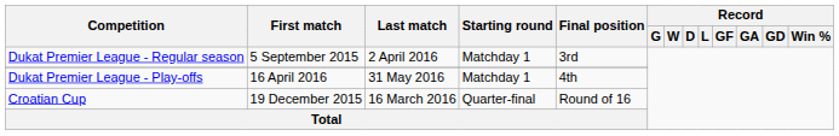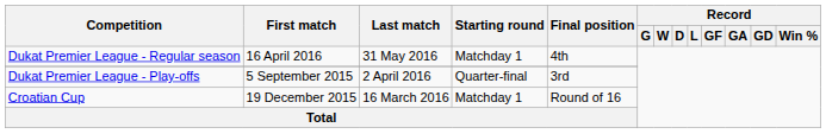Dukat Premier League - Regular season | First match: 5 September 2015 -> 16 April 2016
Dukat Premier League - Regular season | Last match: 2 April 2016 -> 31 May 2016
Dukat Premier League - Regular season | Final position: 3rd -> 4th
Dukat Premier League - Play-offs | First match: 16 April 2016 -> 5 September 2015
Dukat Premier League - Play-offs | Last match: 31 May 2016 -> 2 April 2016
Dukat Premier League - Play-offs | Starting round: Matchday 1 -> Quarter-final
Dukat Premier League - Play-offs | Final position: 4th -> 3rd
Croatian Cup | Starting round: Quarter-final -> Matchday 1
